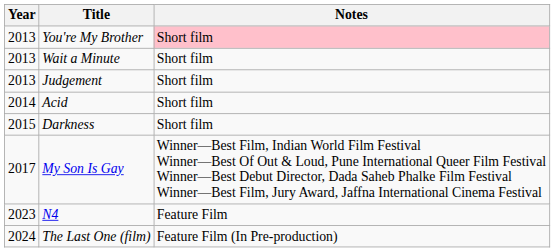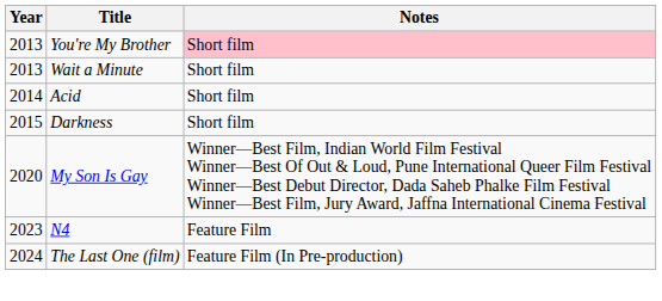- row: 2013 | Judgement | Short film
My Son Is Gay | Year: 2017 -> 2020
